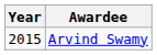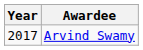Arvind Swamy | Year: 2015 -> 2017
